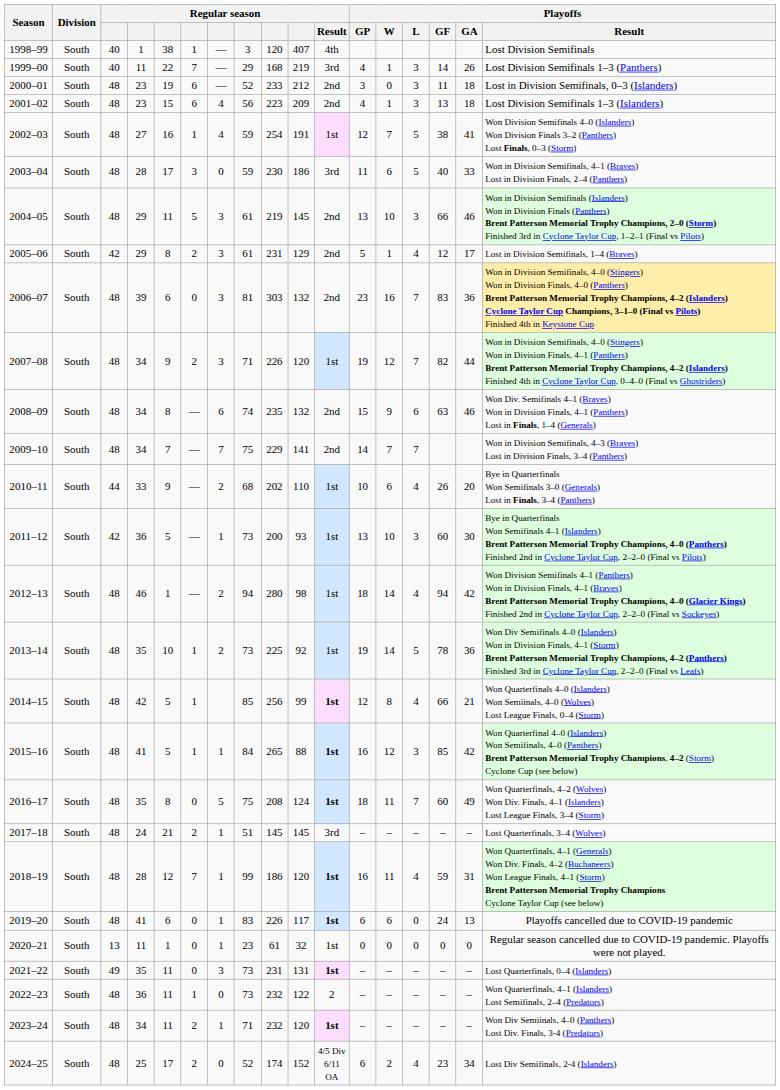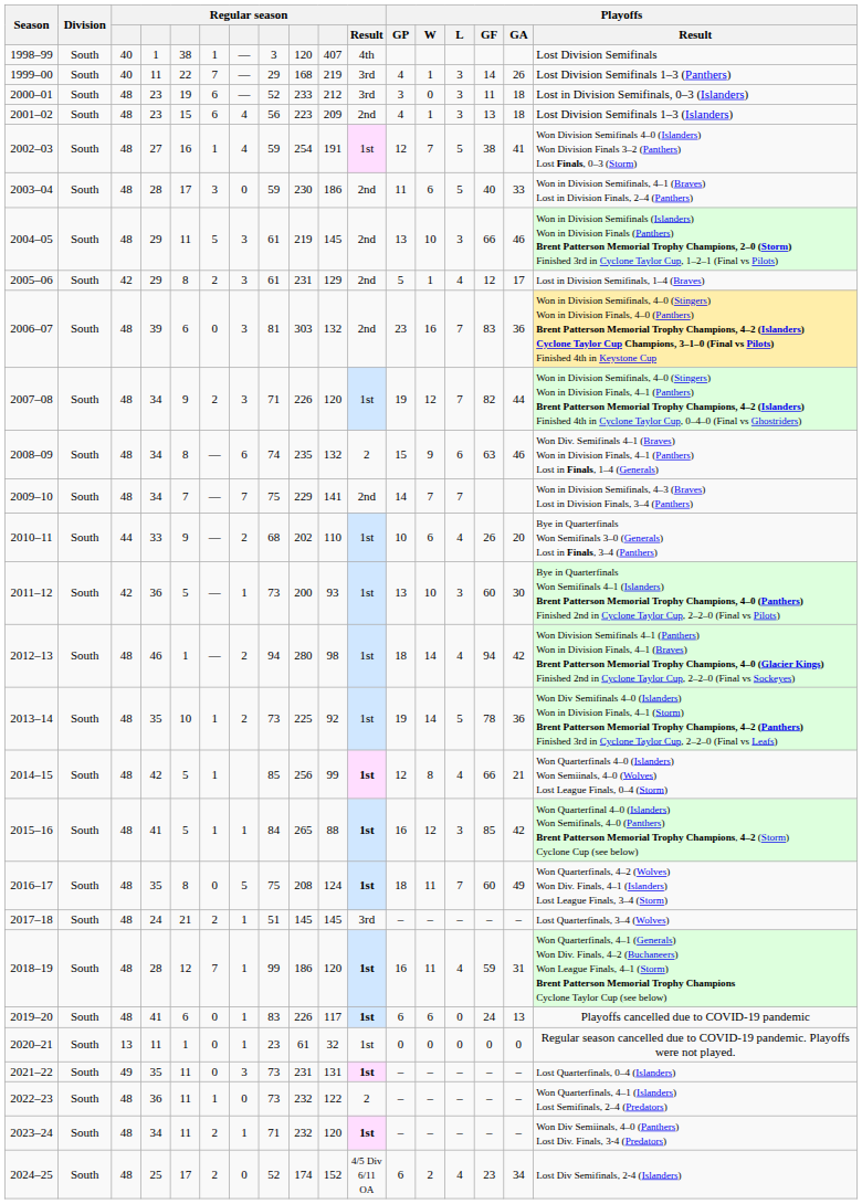2000–01 | Regular season / Result: 2nd -> 3rd
2003–04 | Regular season / Result: 3rd -> 2nd
2008–09 | Regular season / Result: 2nd -> 2
